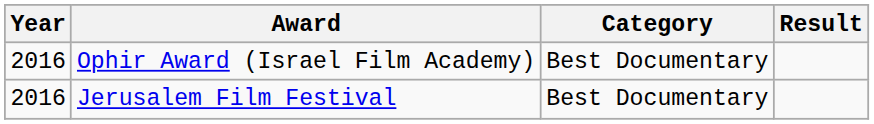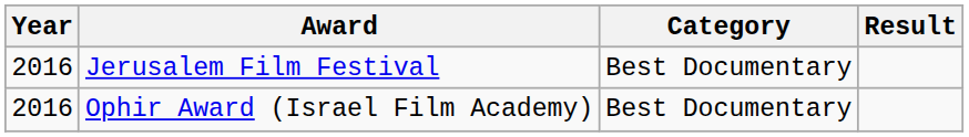rows swapped: Jerusalem Film Festival <-> Ophir Award (Israel Film Academy)
